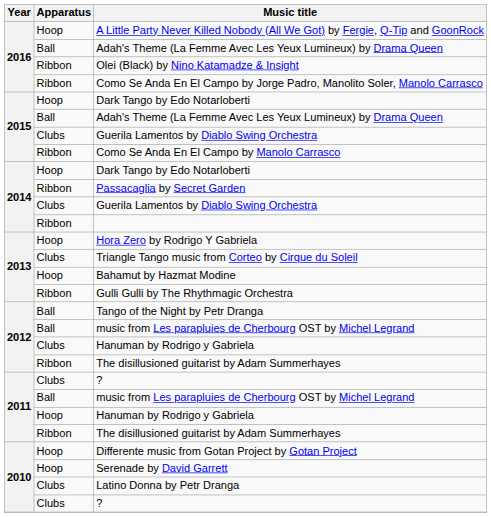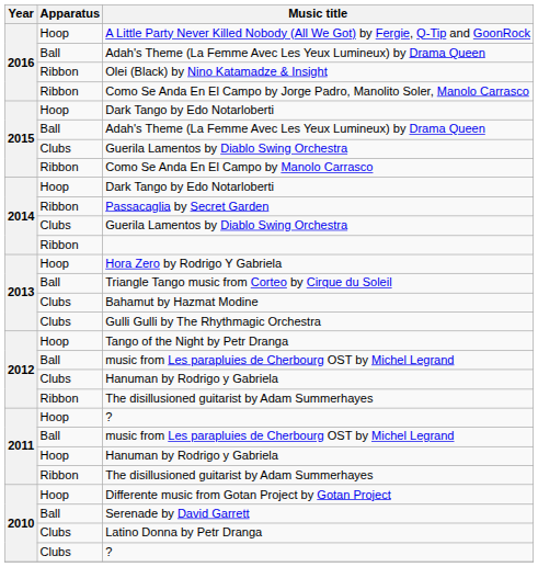Triangle Tango music from Corteo by Cirque du Soleil | Apparatus: Clubs -> Ball
Bahamut by Hazmat Modine | Apparatus: Hoop -> Clubs
Gulli Gulli by The Rhythmagic Orchestra | Apparatus: Ribbon -> Clubs
Tango of the Night by Petr Dranga | Apparatus: Ball -> Hoop
2011 / ? | Apparatus: Clubs -> Hoop
Serenade by David Garrett | Apparatus: Hoop -> Ball
